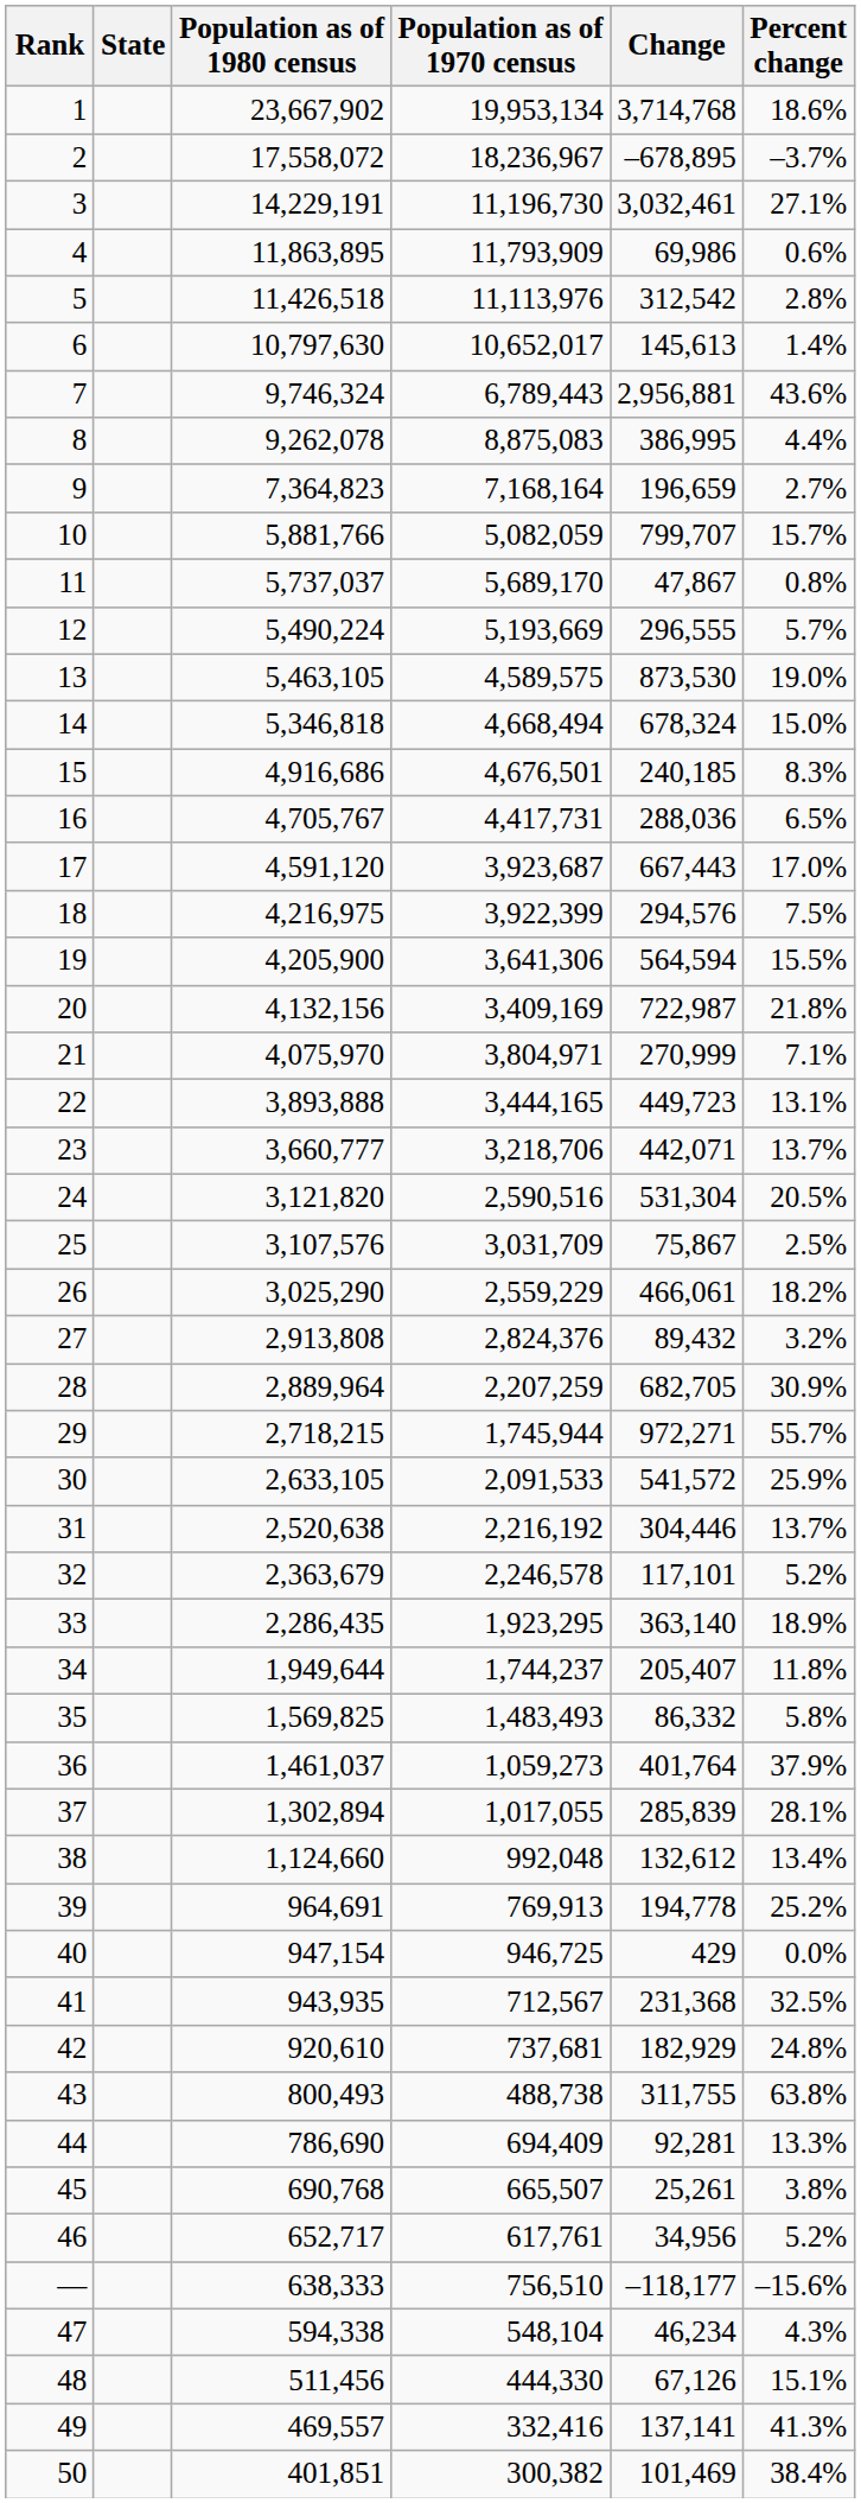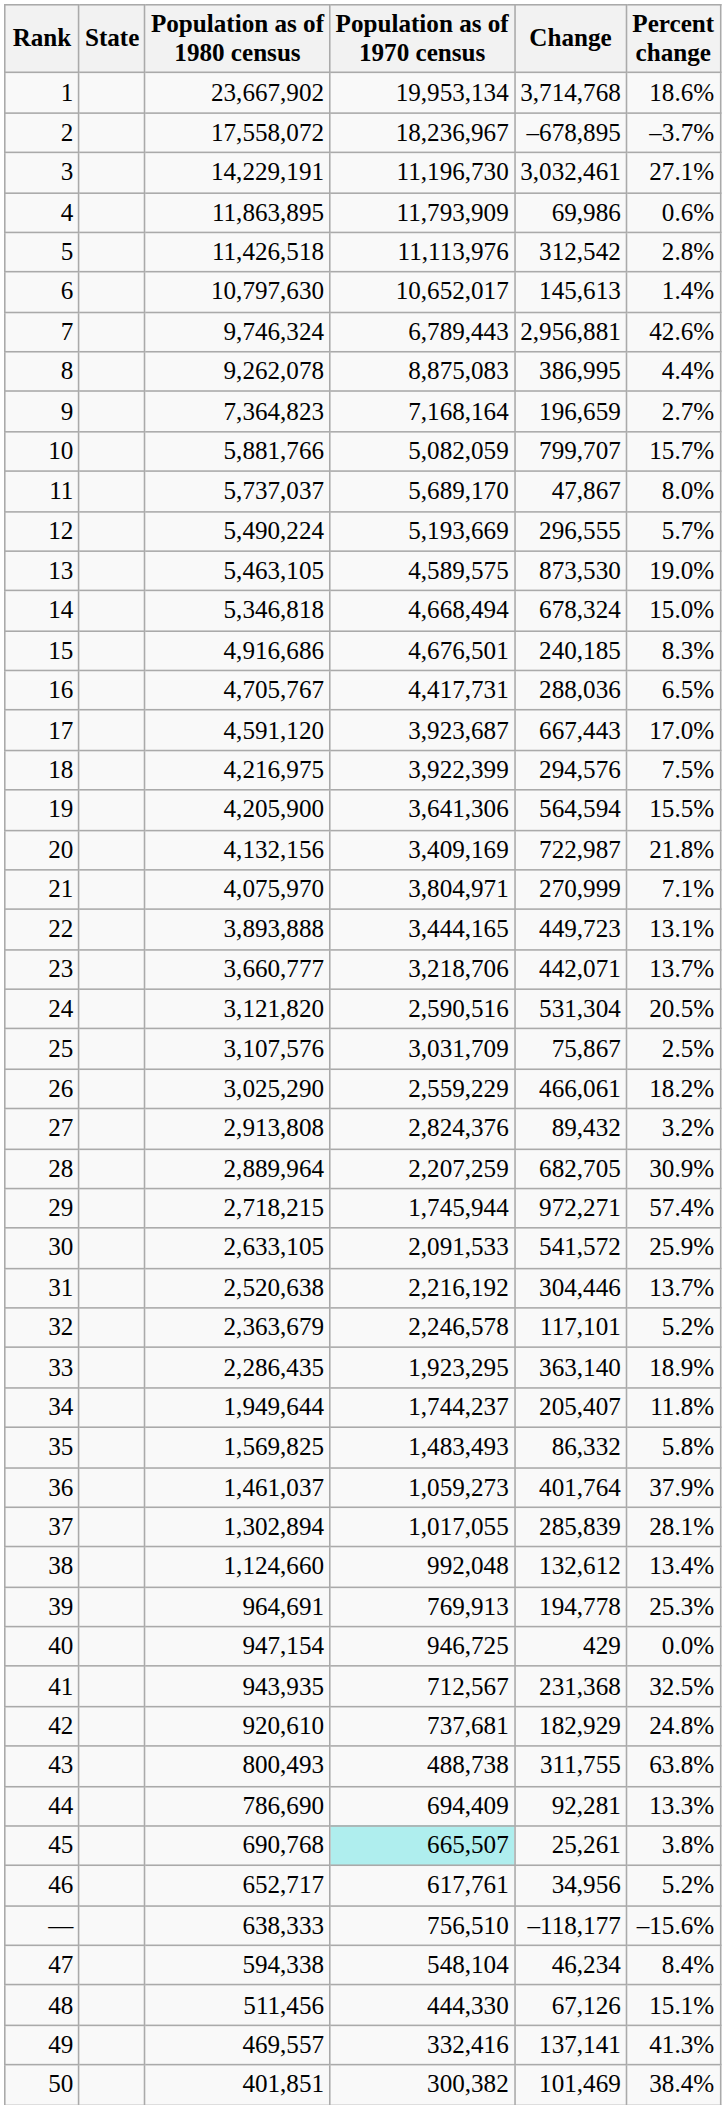7 | Percent change: 43.6% -> 42.6%
11 | Percent change: 0.8% -> 8.0%
29 | Percent change: 55.7% -> 57.4%
39 | Percent change: 25.2% -> 25.3%
45 | Population as of 1970 census: no background -> paleturquoise background
47 | Percent change: 4.3% -> 8.4%
